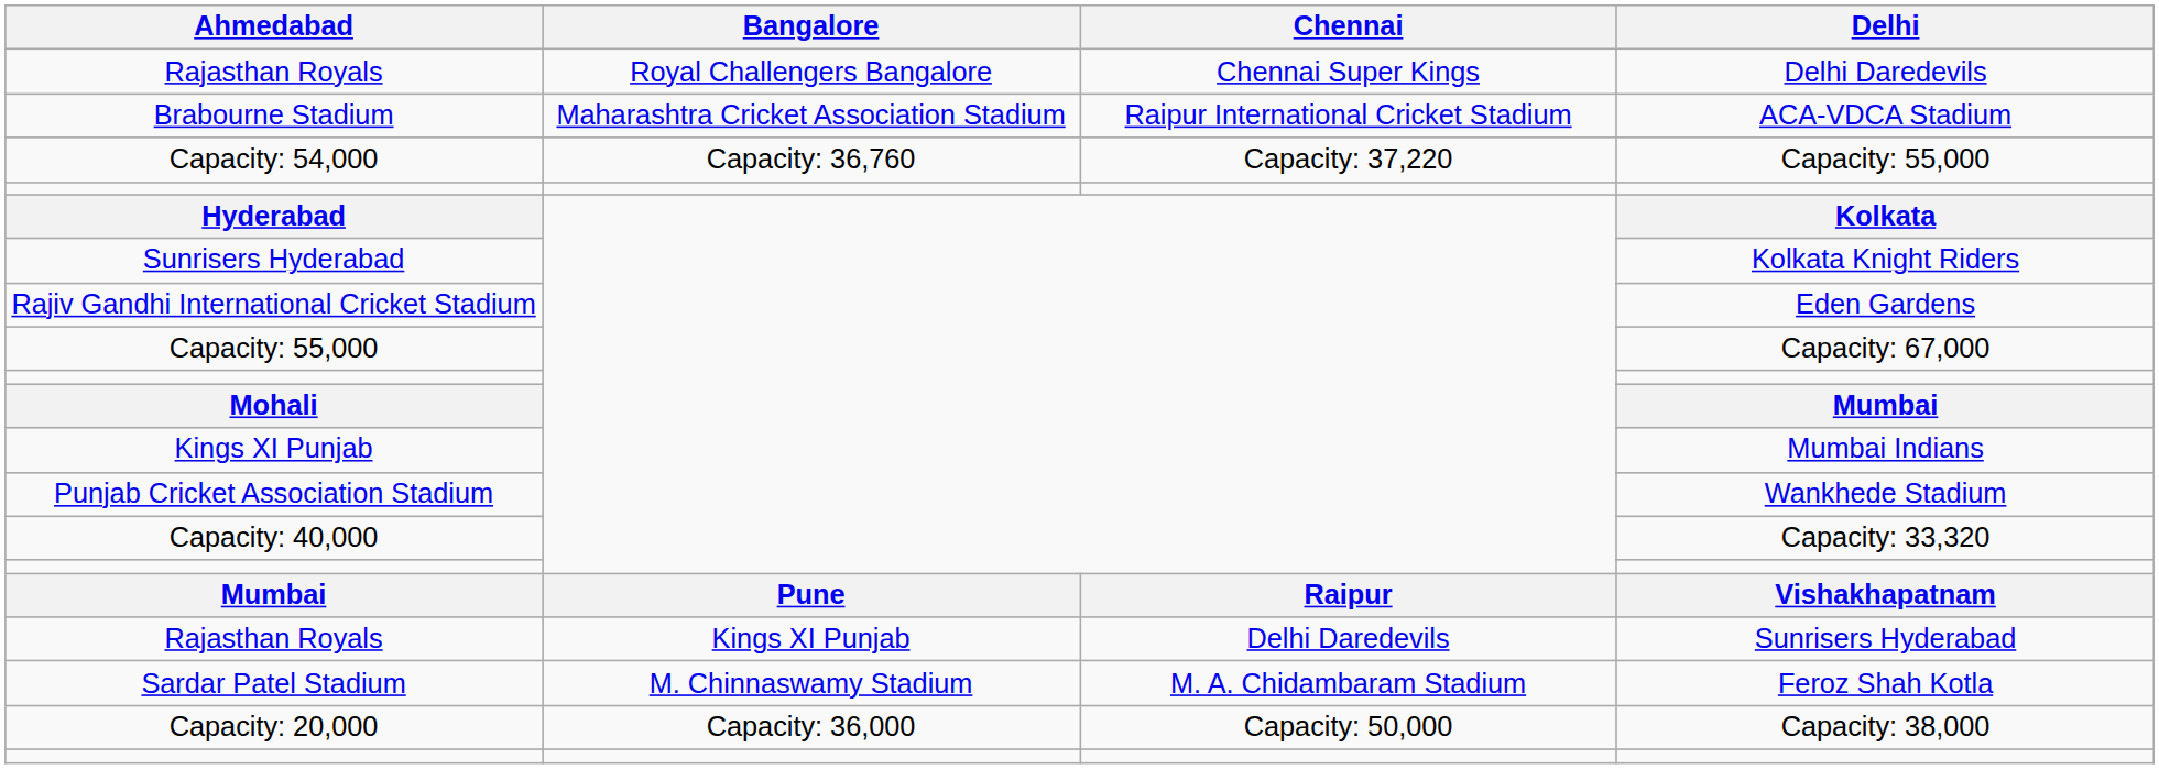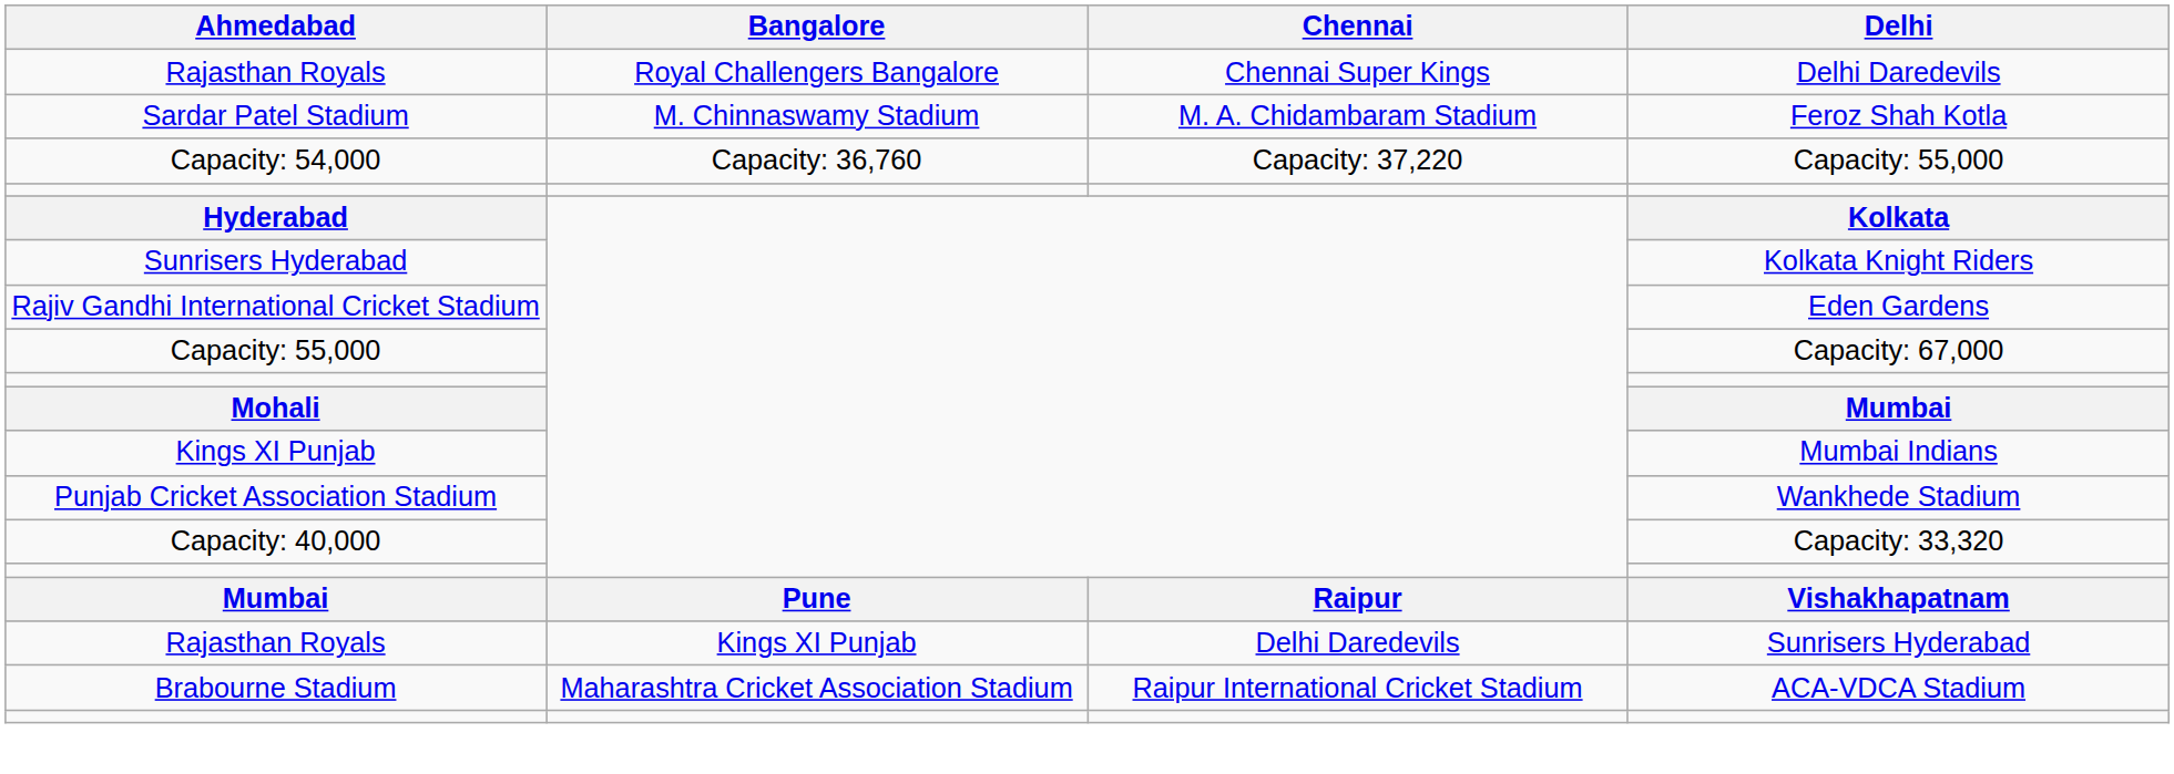rows swapped: Feroz Shah Kotla <-> ACA-VDCA Stadium
- row: Capacity: 20,000 | Capacity: 36,000 | Capacity: 50,000 | Capacity: 38,000
